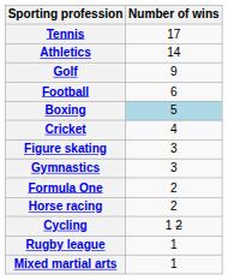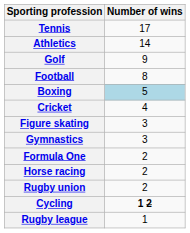Football | Number of wins: 6 -> 8
+ row: Rugby union | 2
Cycling | Number of wins: normal -> bold
- row: Mixed martial arts | 1
